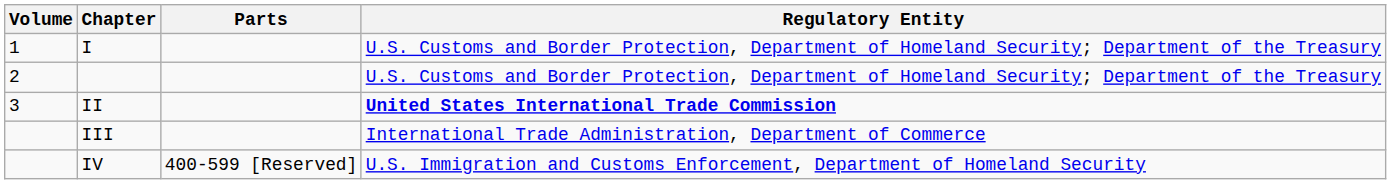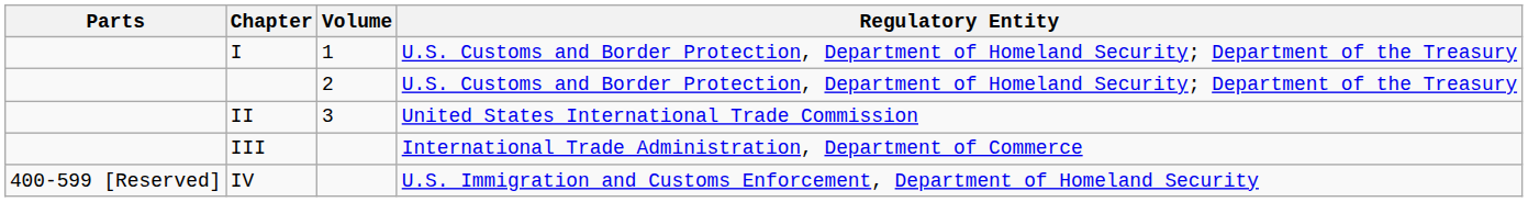columns swapped: Volume <-> Parts
II | Regulatory Entity: bold -> normal
